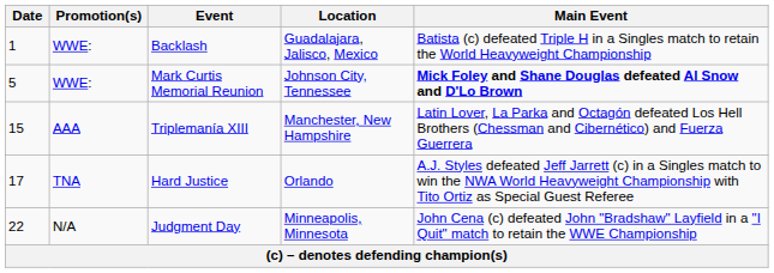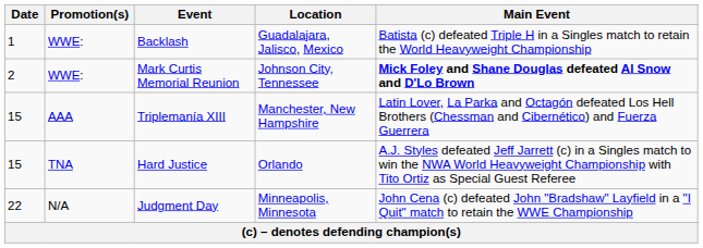Mark Curtis Memorial Reunion | Date: 5 -> 2
Hard Justice | Date: 17 -> 15
